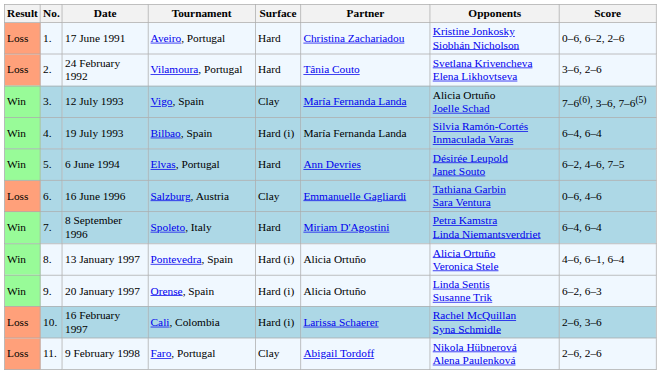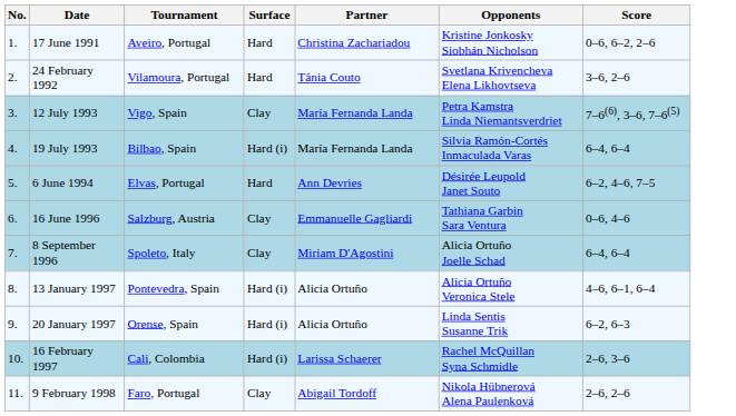- column: Result | Loss | Loss | Win | Win | Win | Loss | Win | Win | Win | Loss | Loss
12 July 1993 | Opponents: Alicia Ortuño Joelle Schad -> Petra Kamstra Linda Niemantsverdriet
8 September 1996 | Surface: Hard -> Clay
8 September 1996 | Opponents: Petra Kamstra Linda Niemantsverdriet -> Alicia Ortuño Joelle Schad
